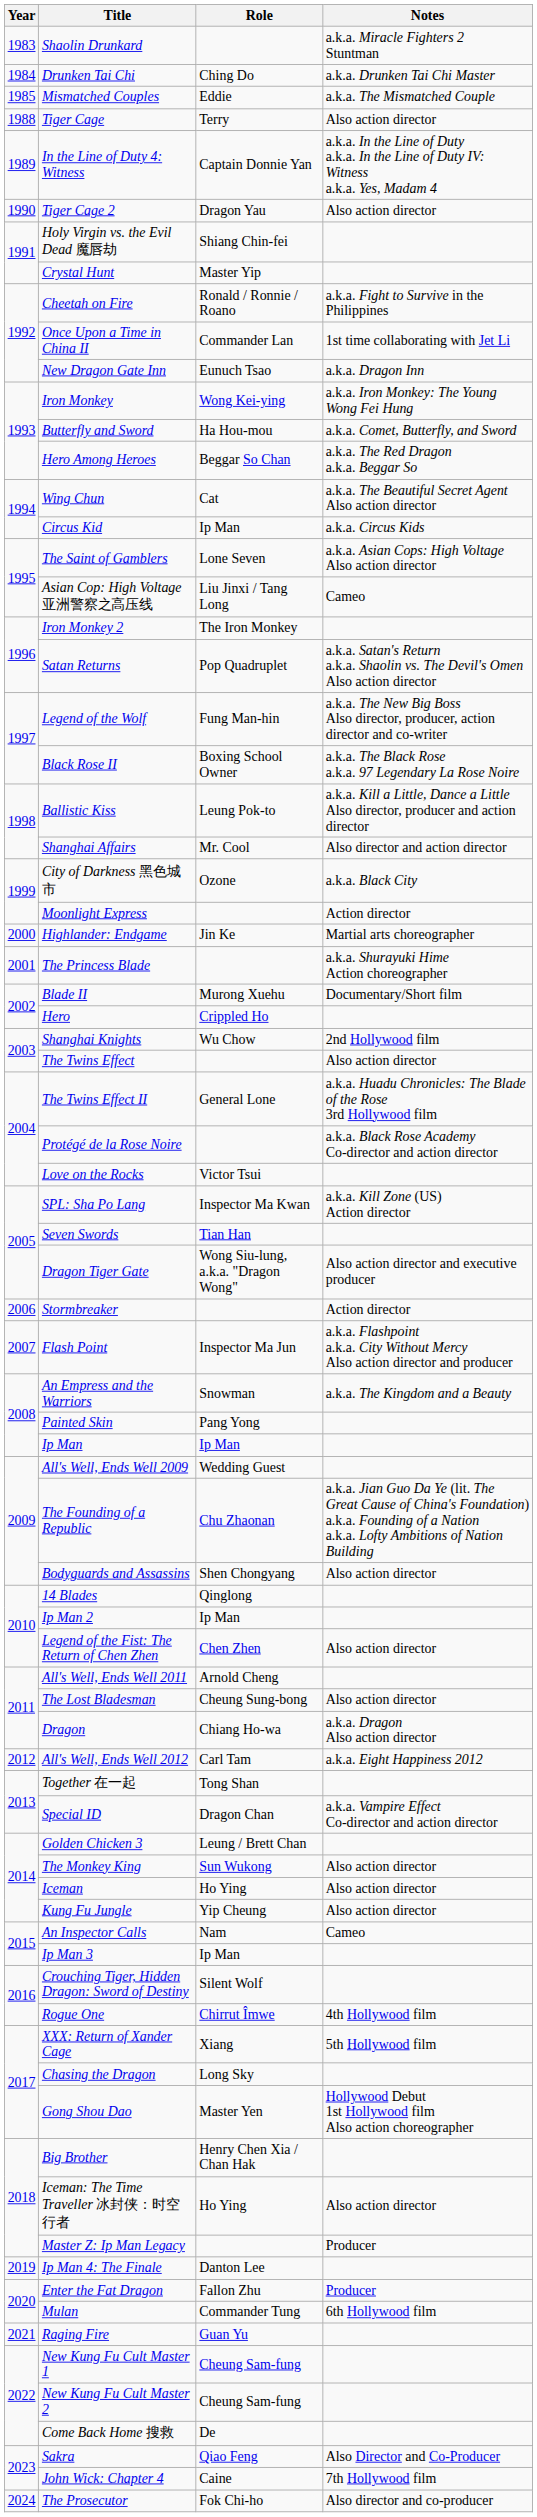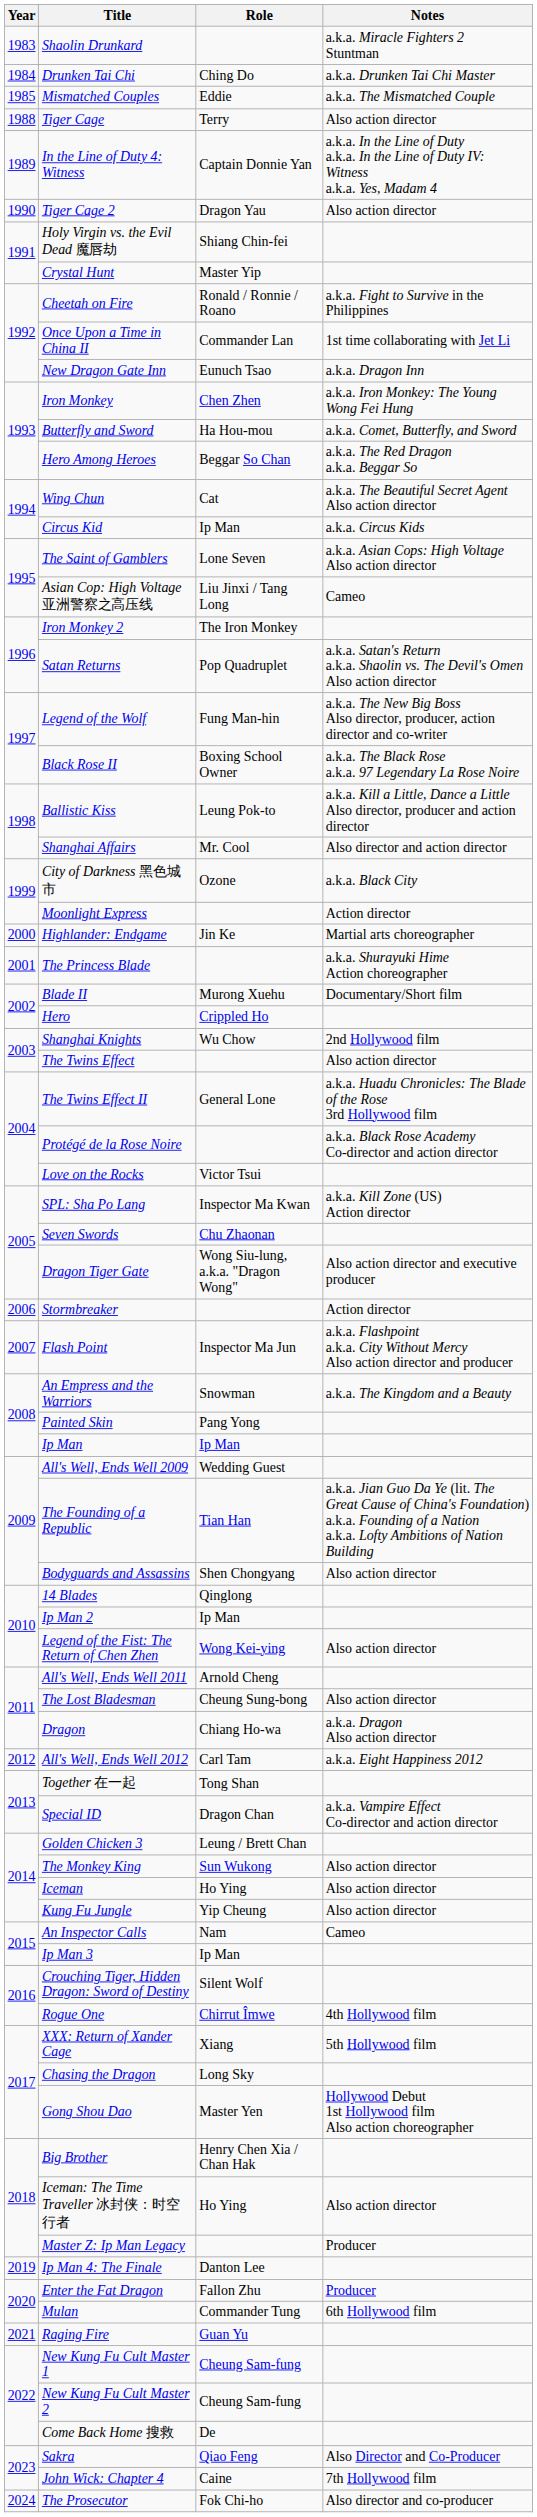Iron Monkey | Role: Wong Kei-ying -> Chen Zhen
Seven Swords | Role: Tian Han -> Chu Zhaonan
The Founding of a Republic | Role: Chu Zhaonan -> Tian Han
Legend of the Fist: The Return of Chen Zhen | Role: Chen Zhen -> Wong Kei-ying
